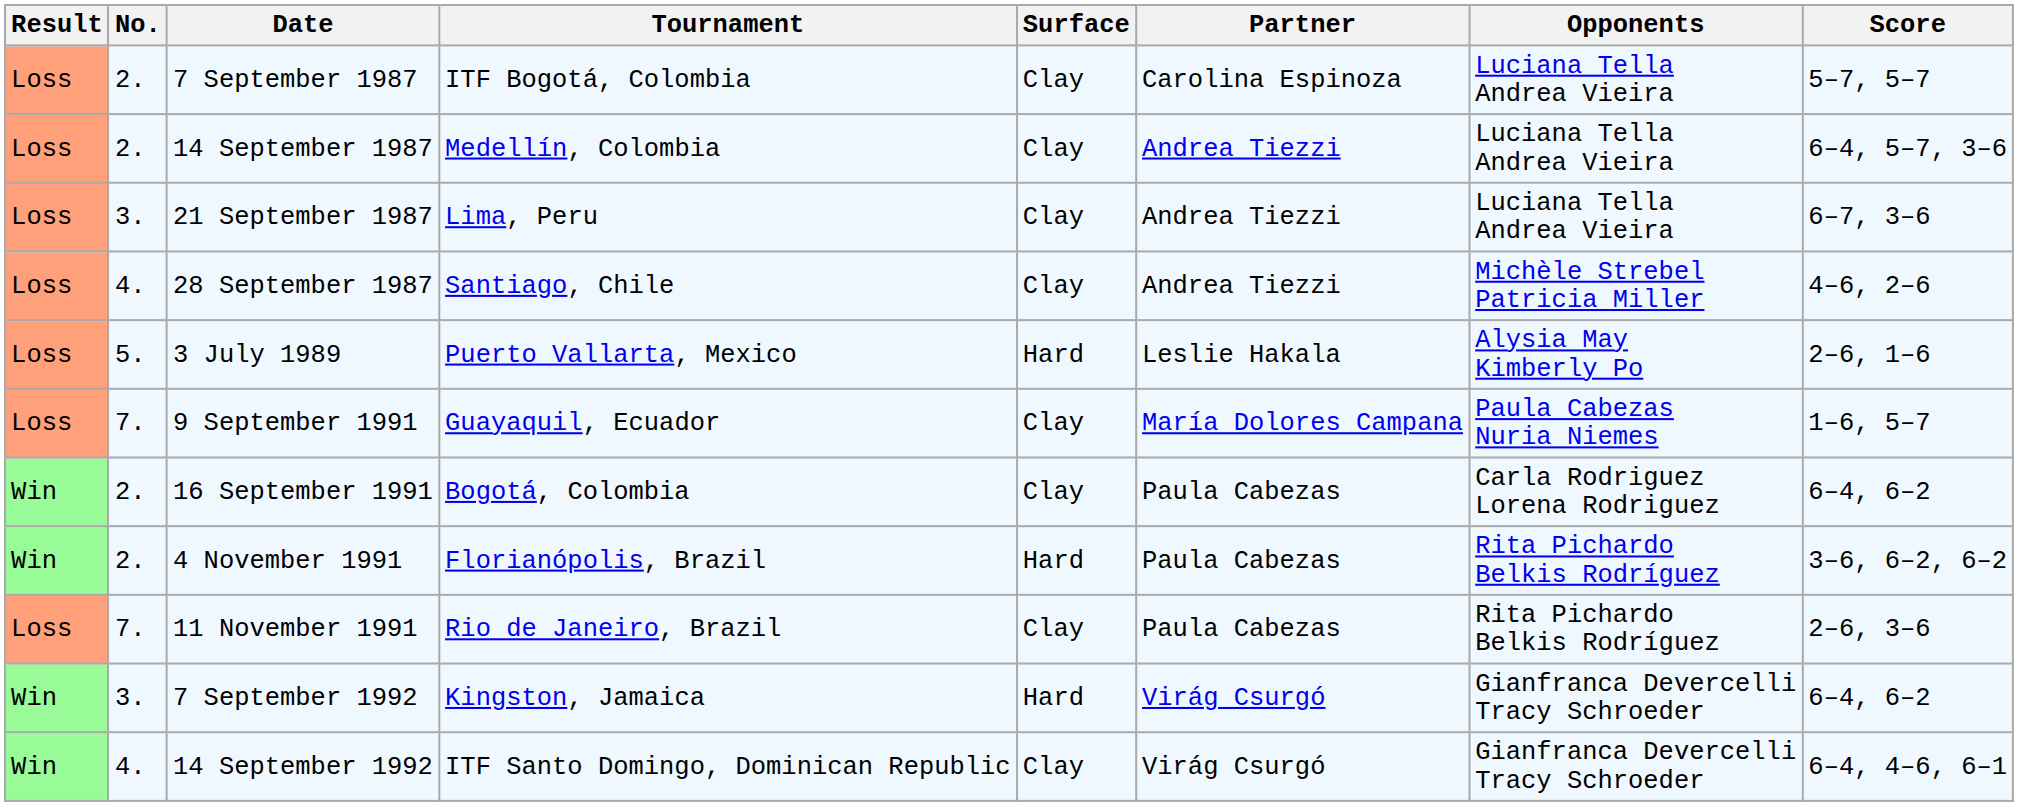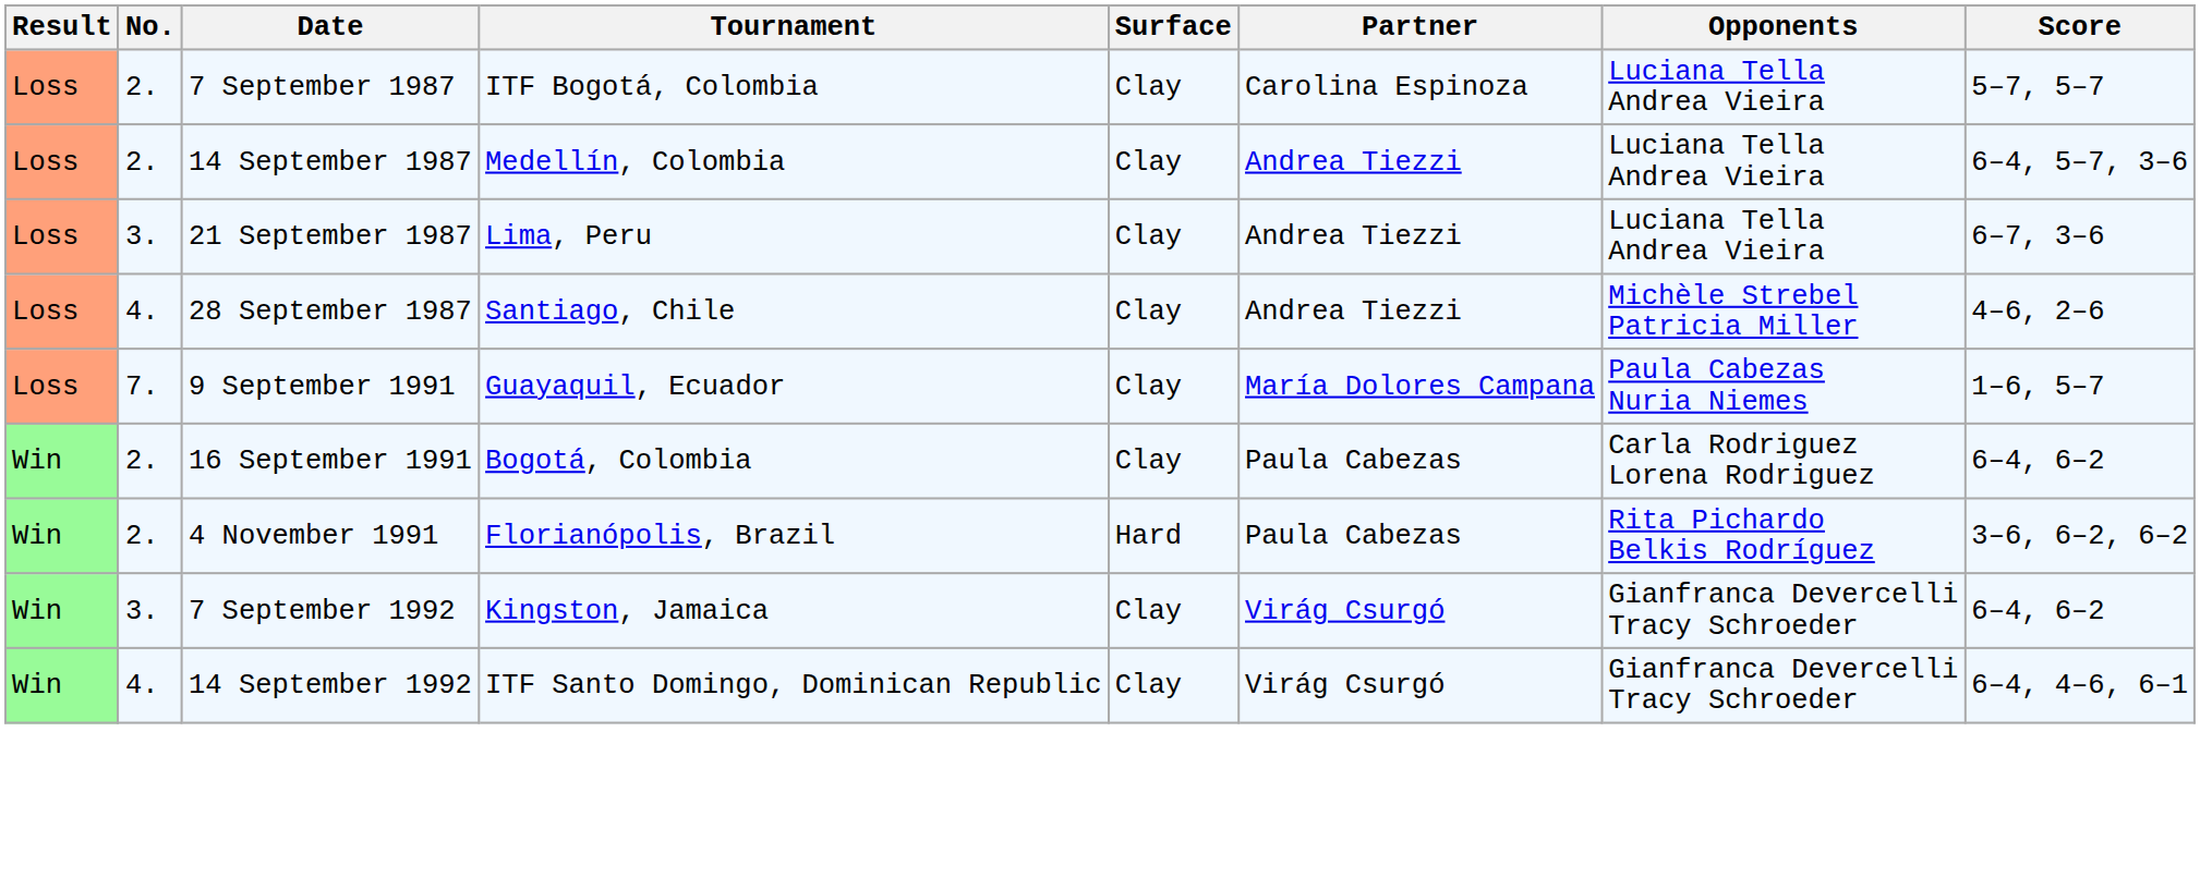- row: Loss | 5. | 3 July 1989 | Puerto Vallarta, Mexico | Hard | Leslie Hakala | Alysia May Kimberly Po | 2–6, 1–6
- row: Loss | 7. | 11 November 1991 | Rio de Janeiro, Brazil | Clay | Paula Cabezas | Rita Pichardo Belkis Rodríguez | 2–6, 3–6
7 September 1992 | Surface: Hard -> Clay
